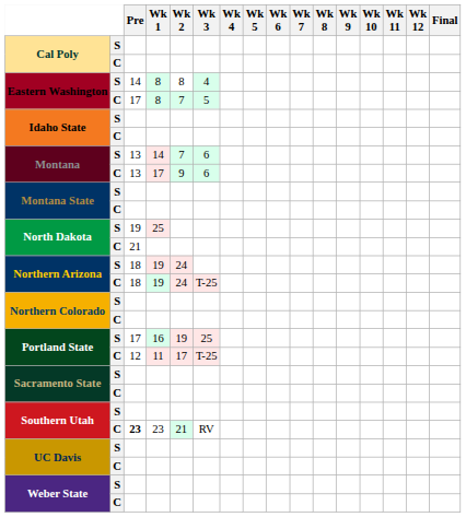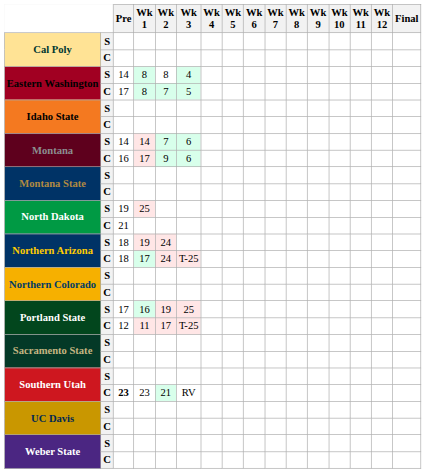Montana / S | Pre: 13 -> 14
Montana / C | Pre: 13 -> 16
Northern Arizona / C | Wk 1: 19 -> 17
